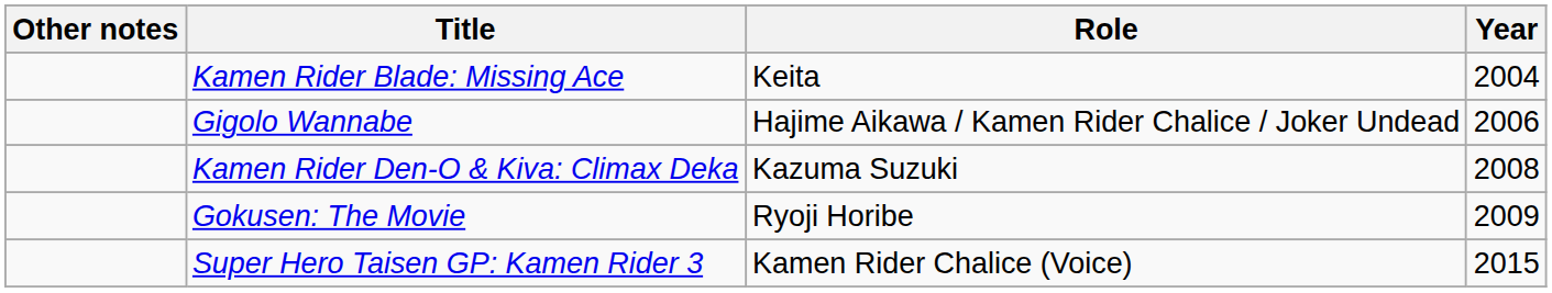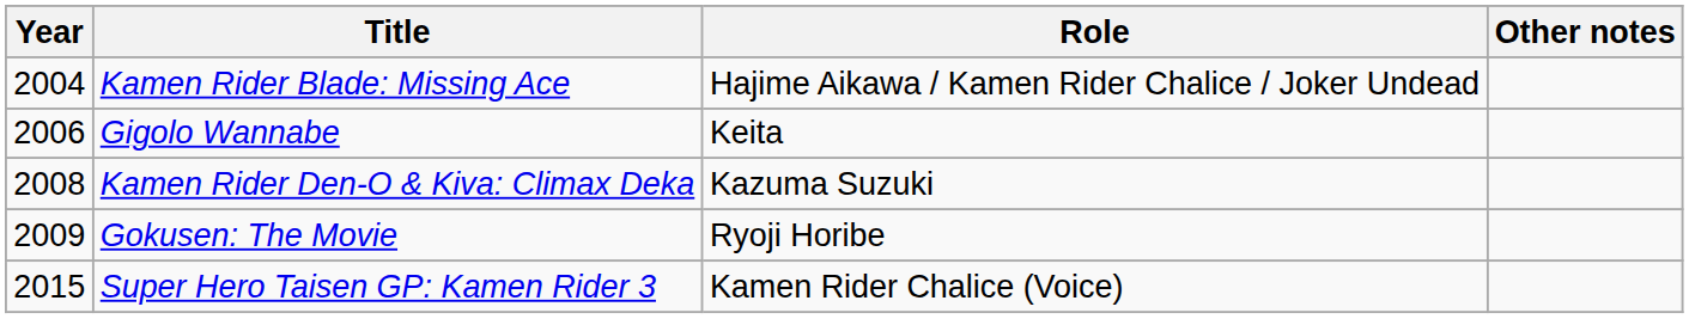columns swapped: Year <-> Other notes
Kamen Rider Blade: Missing Ace | Role: Keita -> Hajime Aikawa / Kamen Rider Chalice / Joker Undead
Gigolo Wannabe | Role: Hajime Aikawa / Kamen Rider Chalice / Joker Undead -> Keita
